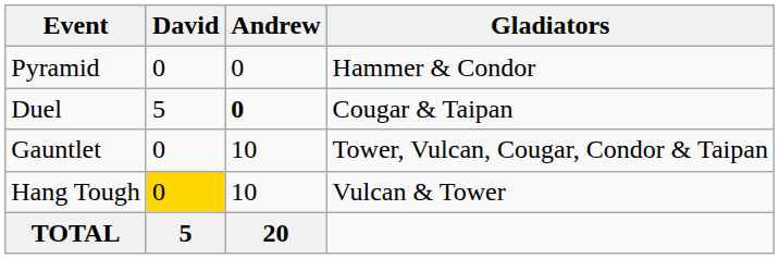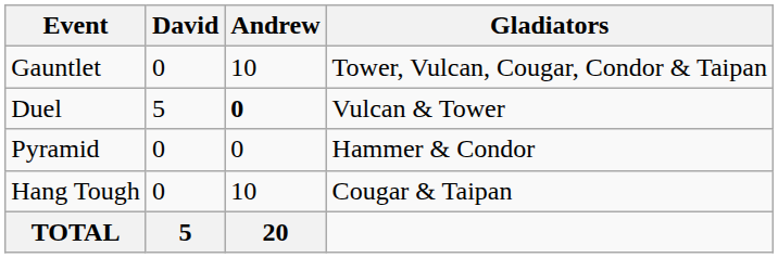rows swapped: Gauntlet <-> Pyramid
Duel | Gladiators: Cougar & Taipan -> Vulcan & Tower
Hang Tough | David: gold background -> no background
Hang Tough | Gladiators: Vulcan & Tower -> Cougar & Taipan
